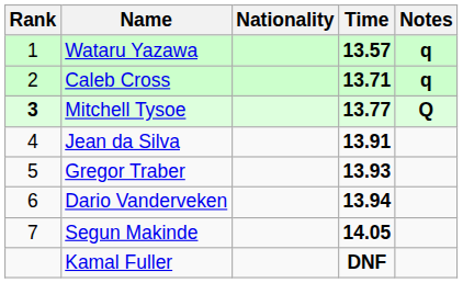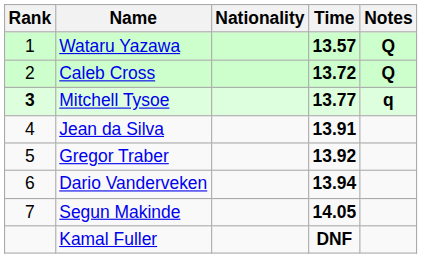Wataru Yazawa | Notes: q -> Q
Caleb Cross | Time: 13.71 -> 13.72
Caleb Cross | Notes: q -> Q
Mitchell Tysoe | Notes: Q -> q
Gregor Traber | Time: 13.93 -> 13.92
